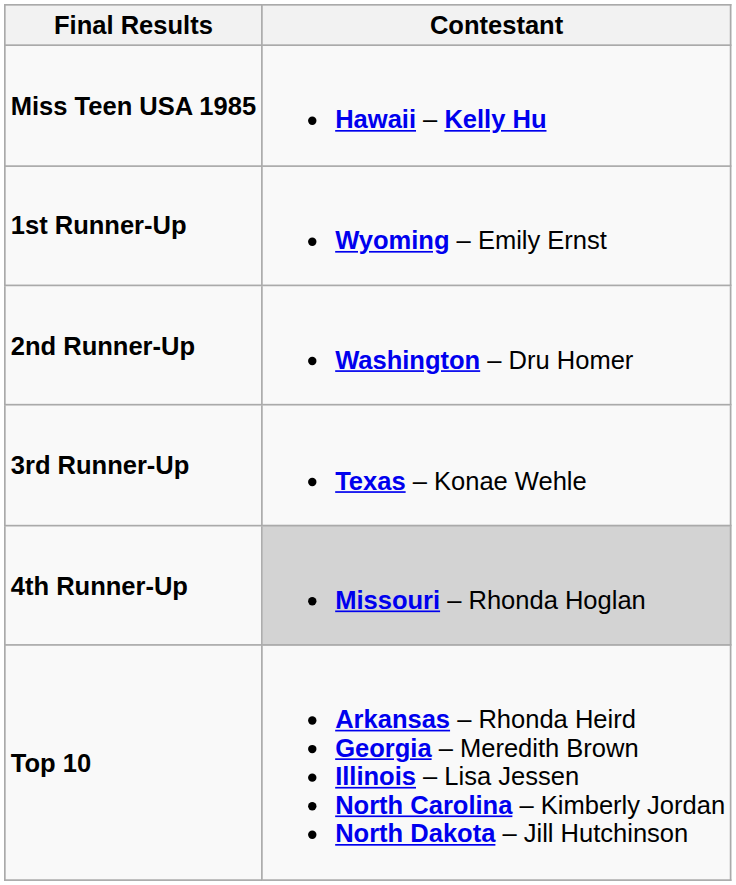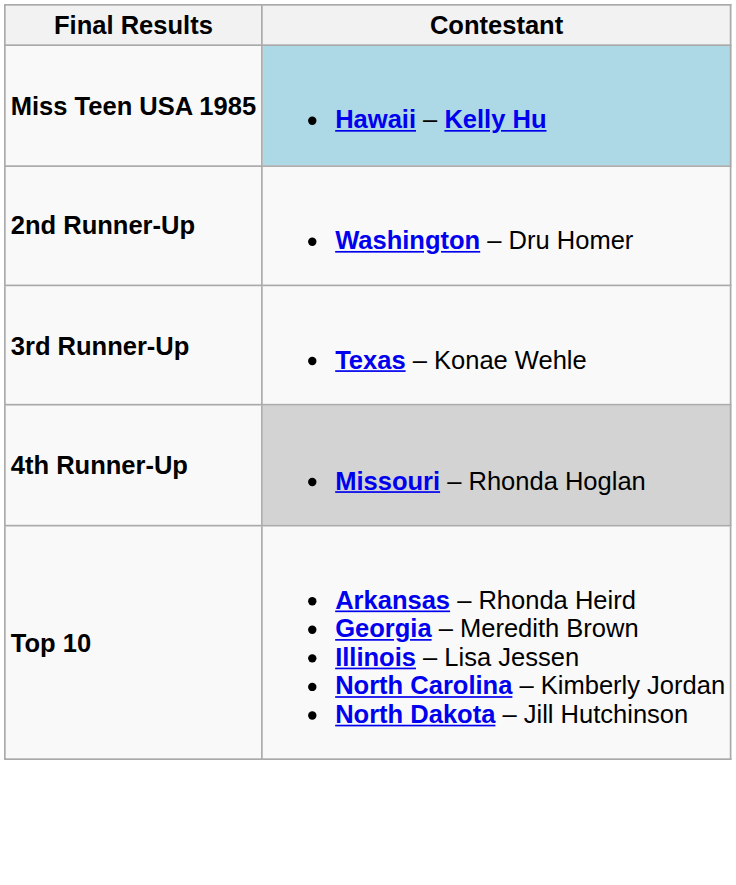Miss Teen USA 1985 | Contestant: no background -> lightblue background
- row: 1st Runner-Up | Wyoming – Emily Ernst
